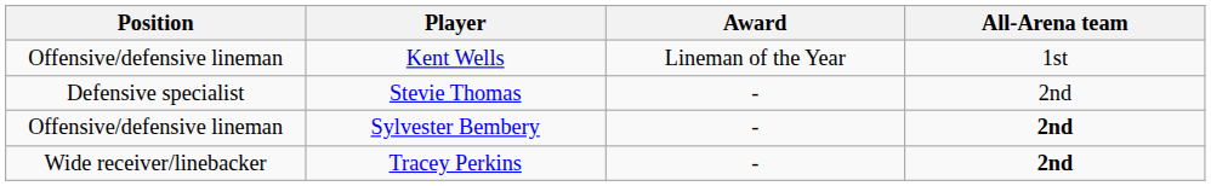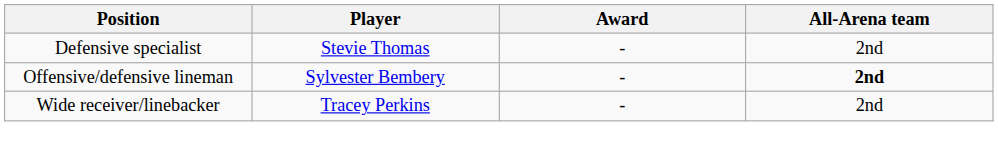- row: Offensive/defensive lineman | Kent Wells | Lineman of the Year | 1st
Tracey Perkins | All-Arena team: bold -> normal
